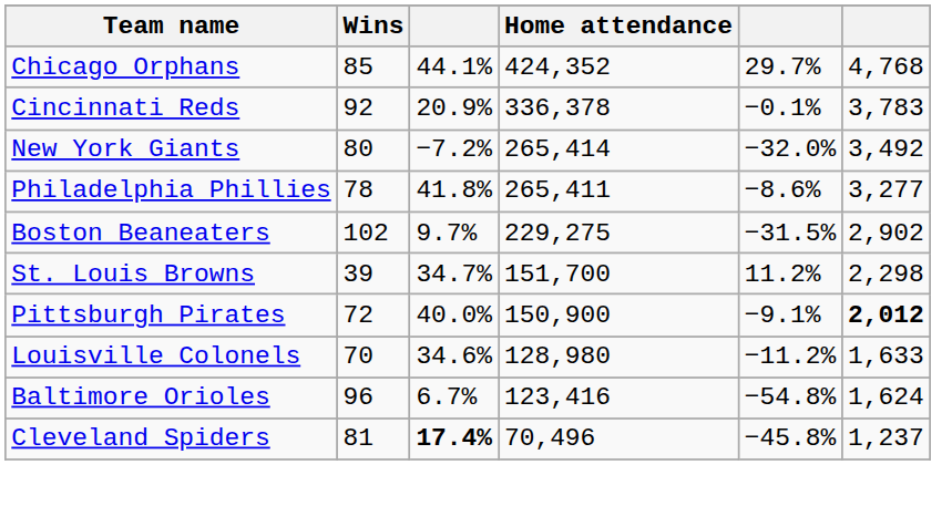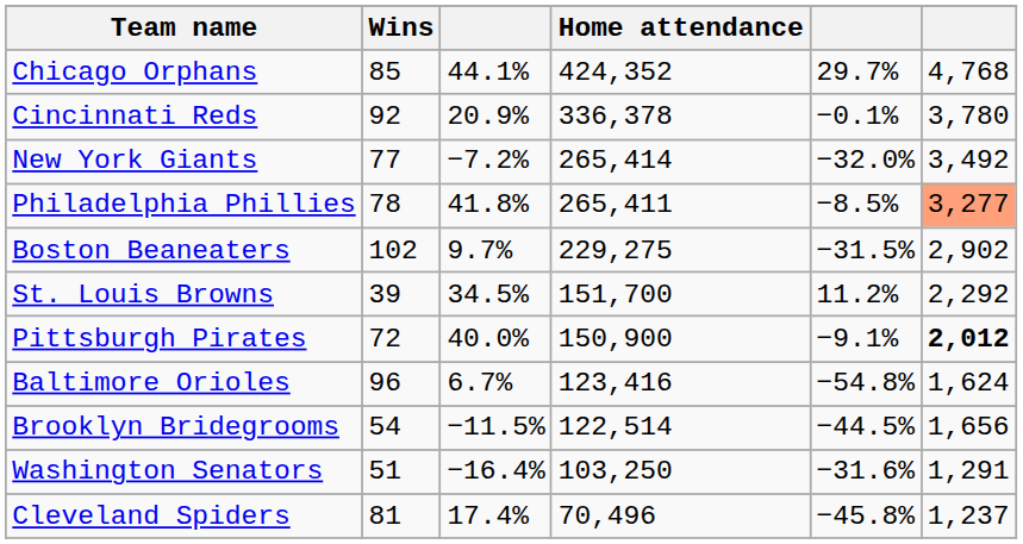Cincinnati Reds | column 6: 3,783 -> 3,780
New York Giants | Wins: 80 -> 77
Philadelphia Phillies | column 5: −8.6% -> −8.5%
Philadelphia Phillies | column 6: no background -> lightsalmon background
St. Louis Browns | column 3: 34.7% -> 34.5%
St. Louis Browns | column 6: 2,298 -> 2,292
- row: Louisville Colonels | 70 | 34.6% | 128,980 | −11.2% | 1,633
+ row: Brooklyn Bridegrooms | 54 | −11.5% | 122,514 | −44.5% | 1,656
+ row: Washington Senators | 51 | −16.4% | 103,250 | −31.6% | 1,291
Cleveland Spiders | column 3: bold -> normal
